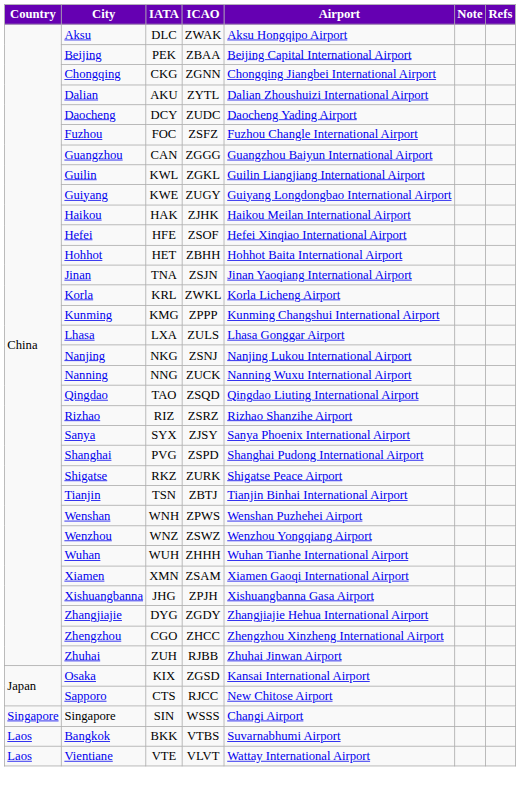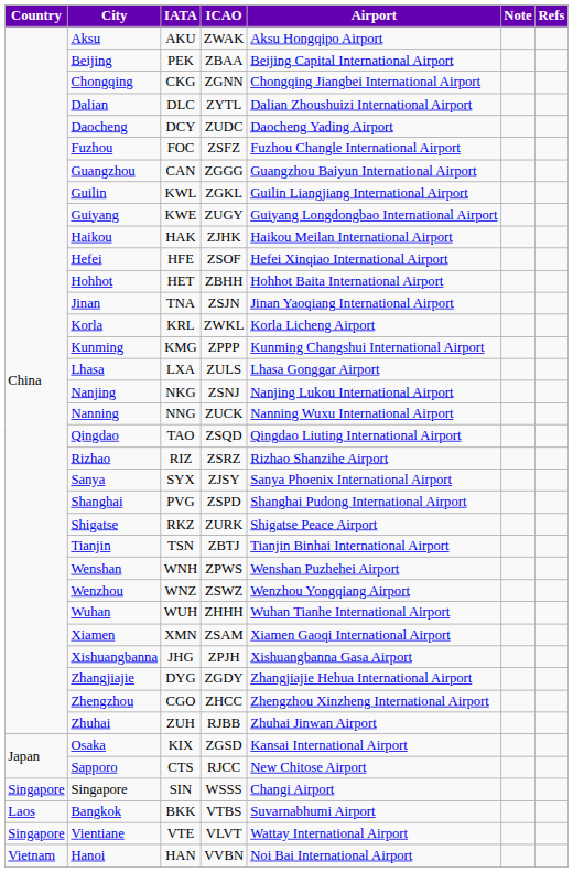Aksu | IATA: DLC -> AKU
Dalian | IATA: AKU -> DLC
Vientiane | Country: Laos -> Singapore
+ row: Vietnam | Hanoi | HAN | VVBN | Noi Bai International Airport
